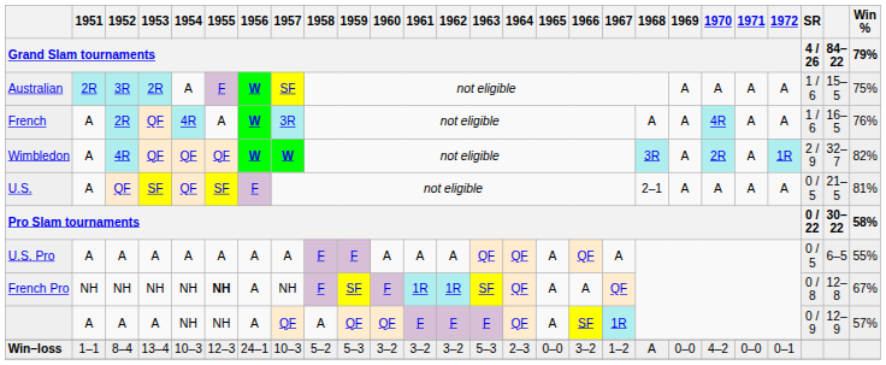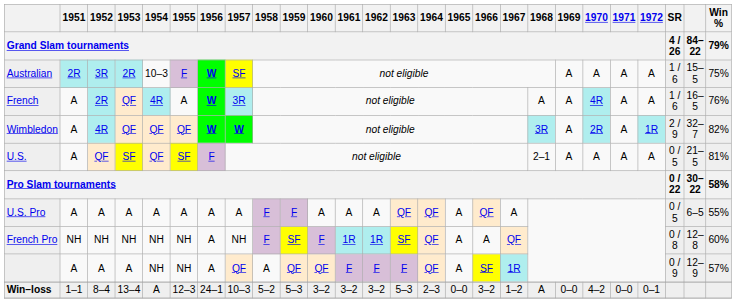Australian | 1954 / Grand Slam tournaments: A -> 10–3
French Pro | 1955 / Grand Slam tournaments: bold -> normal
French Pro | Win % / 79%: 67% -> 60%
Win–loss | 1954 / Grand Slam tournaments: 10–3 -> A
